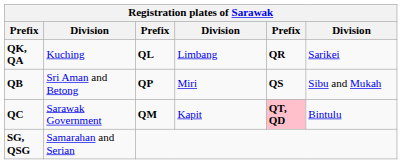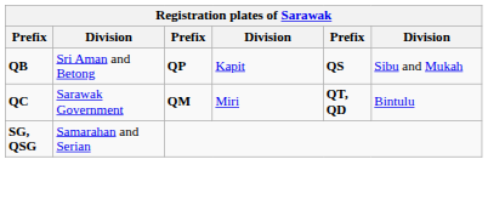- row: QK, QA | Kuching | QL | Limbang | QR | Sarikei
QB | column 4: Miri -> Kapit
QC | column 4: Kapit -> Miri
QC | column 5: pink background -> no background
